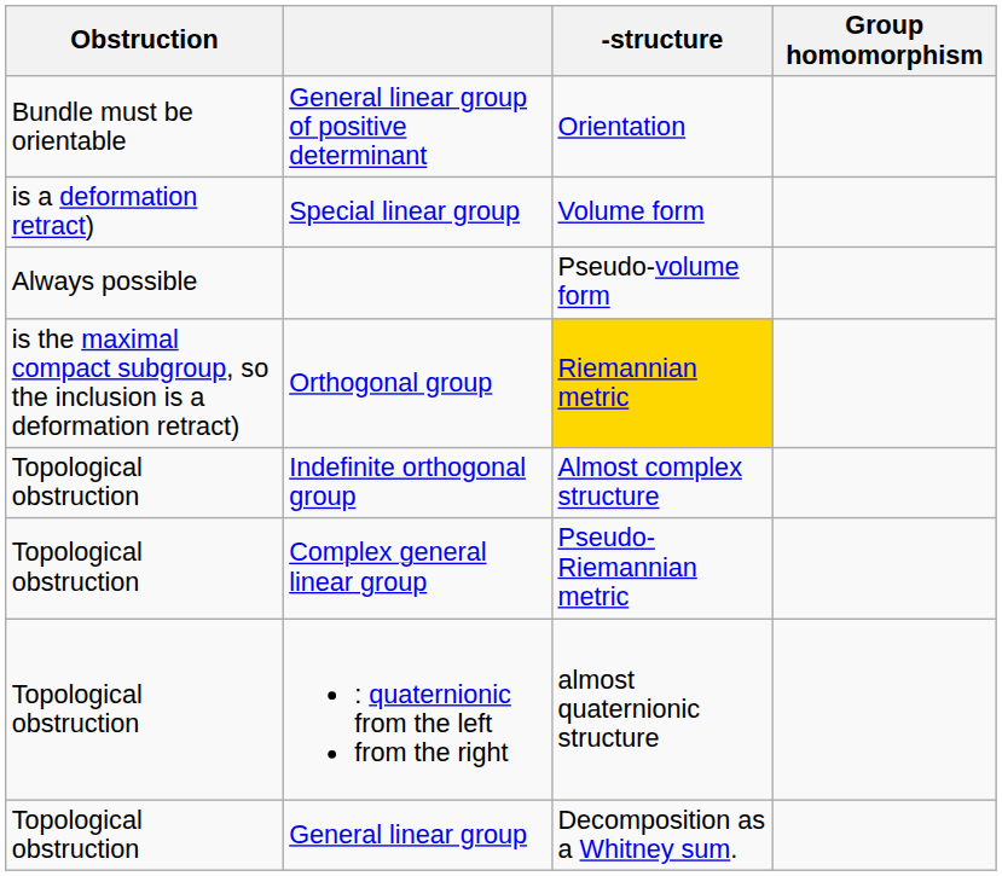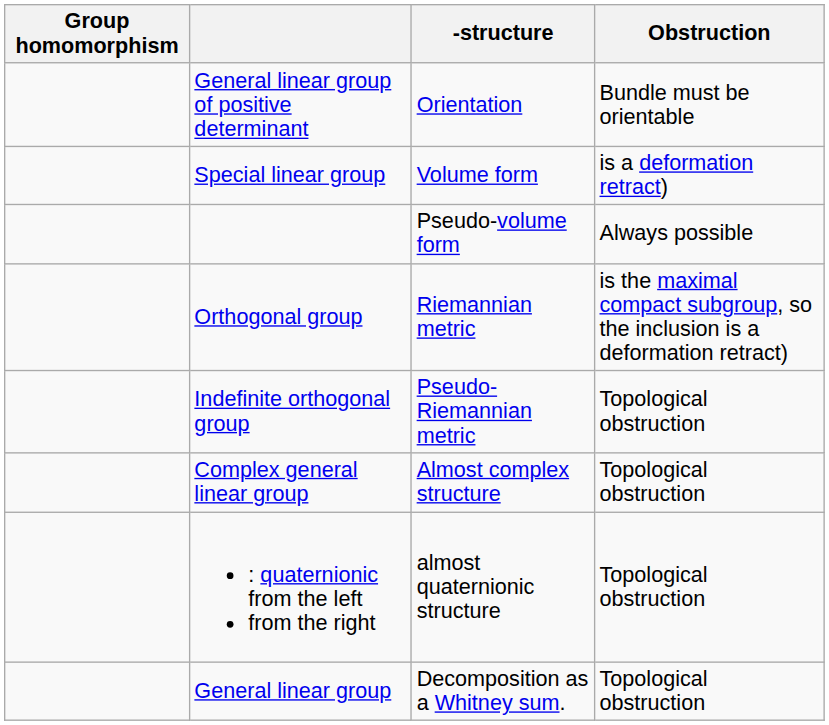columns swapped: Group homomorphism <-> Obstruction
Orthogonal group | -structure: gold background -> no background
Indefinite orthogonal group | -structure: Almost complex structure -> Pseudo-Riemannian metric
Complex general linear group | -structure: Pseudo-Riemannian metric -> Almost complex structure
